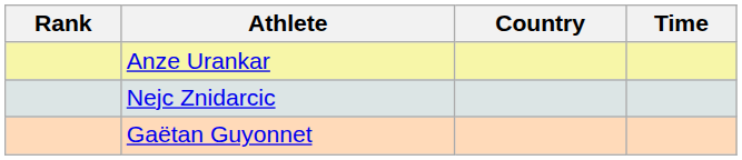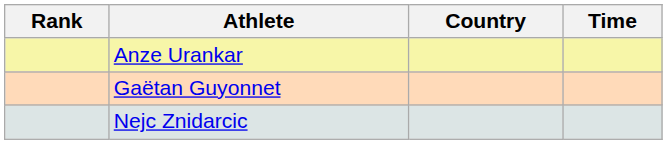rows swapped: Nejc Znidarcic <-> Gaëtan Guyonnet
